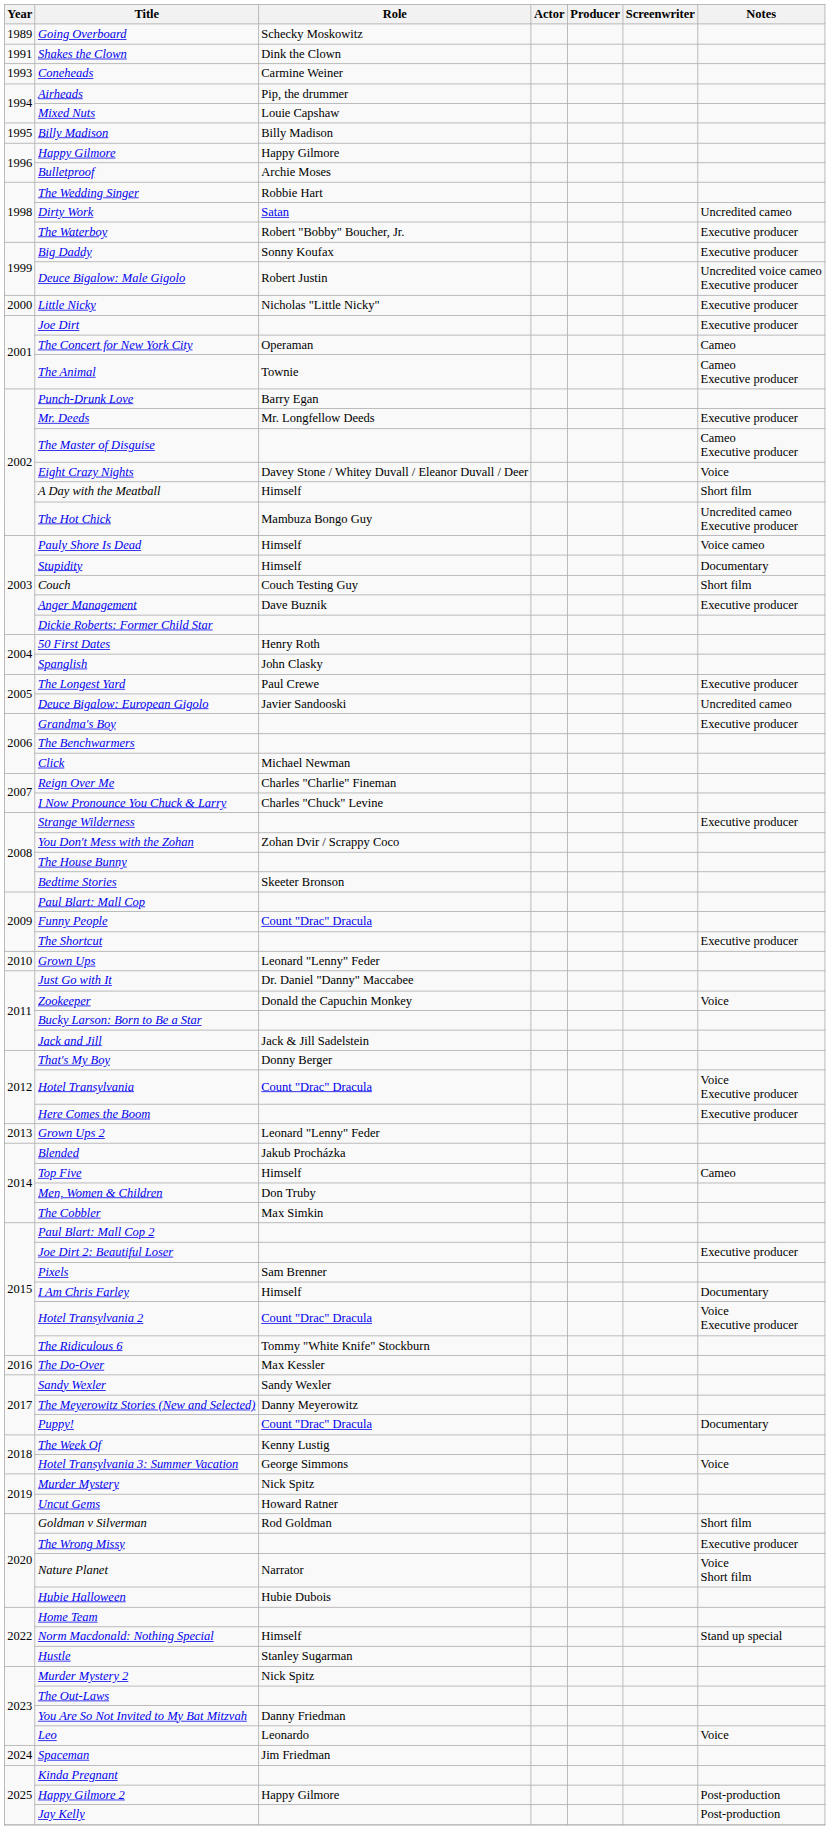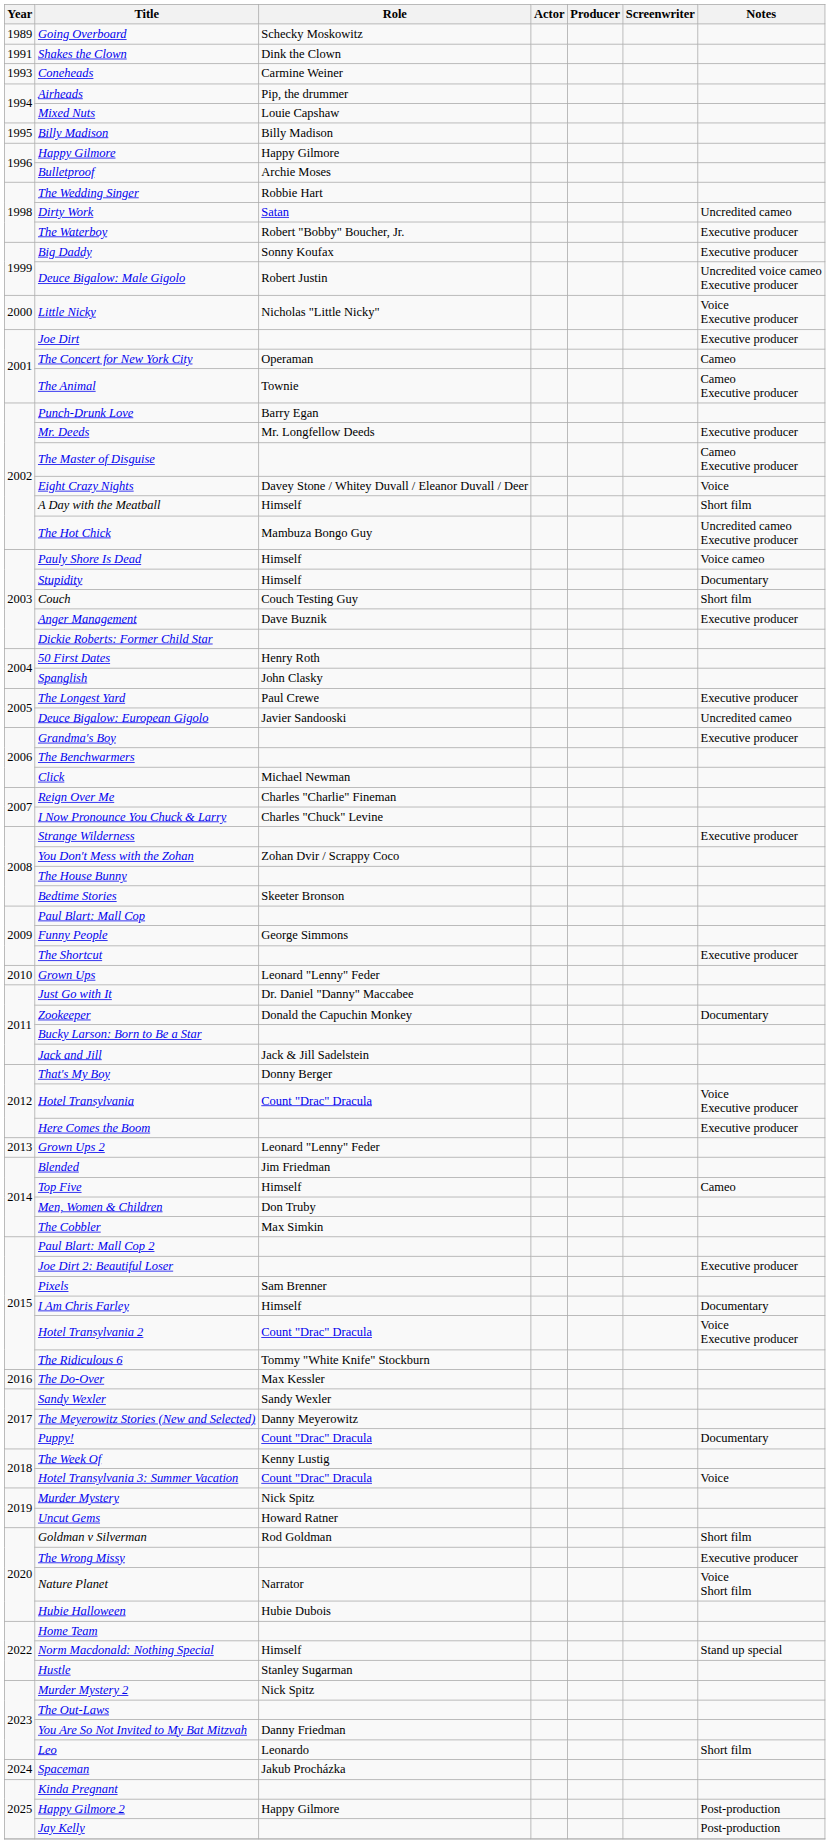Little Nicky | Notes: Executive producer -> Voice Executive producer
Funny People | Role: Count "Drac" Dracula -> George Simmons
Zookeeper | Notes: Voice -> Documentary
Blended | Role: Jakub Procházka -> Jim Friedman
Hotel Transylvania 3: Summer Vacation | Role: George Simmons -> Count "Drac" Dracula
Leo | Notes: Voice -> Short film
Spaceman | Role: Jim Friedman -> Jakub Procházka
